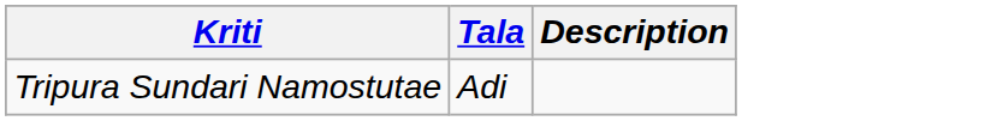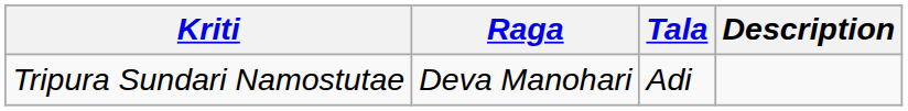+ column: Raga | Deva Manohari
